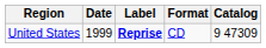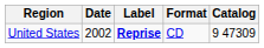United States | Date: 1999 -> 2002
